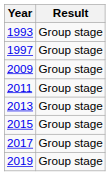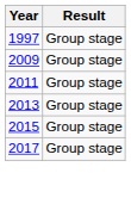- row: 1993 | Group stage
- row: 2019 | Group stage
